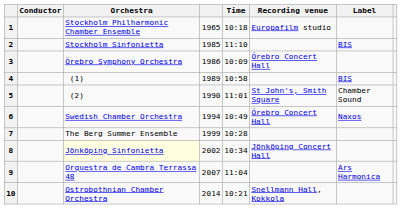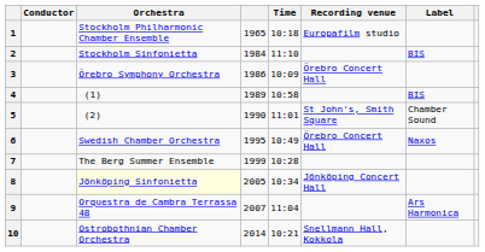2 | column 4: 1985 -> 1984
6 | column 4: 1994 -> 1995
8 | column 4: 2002 -> 2005
